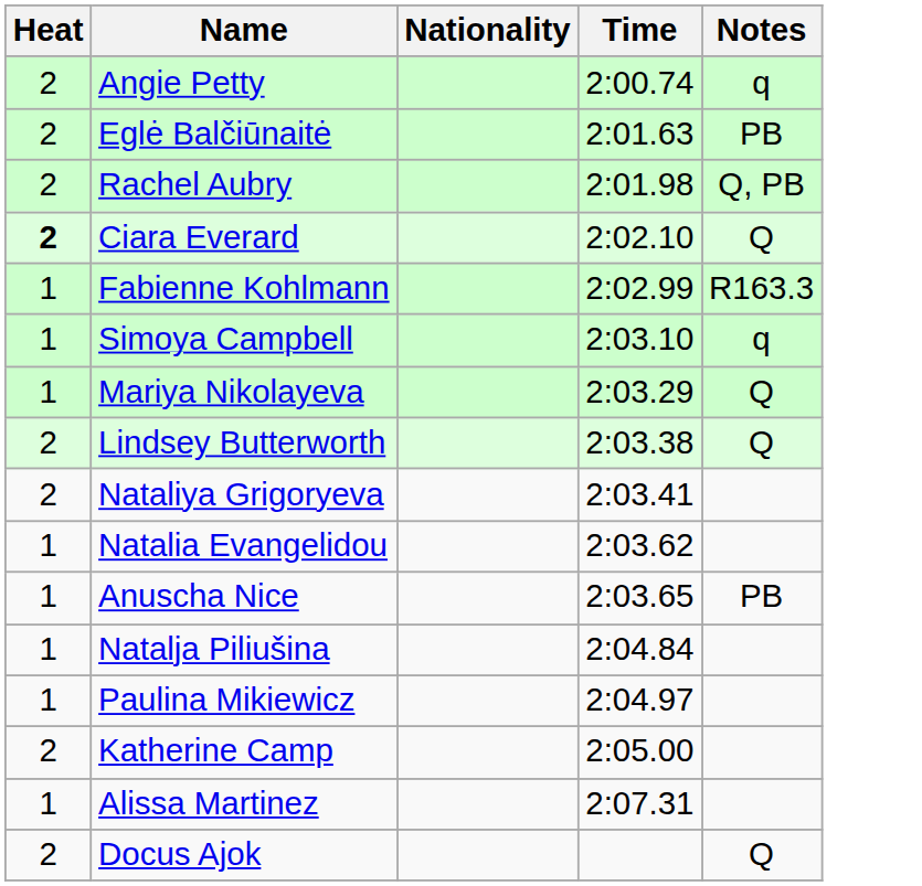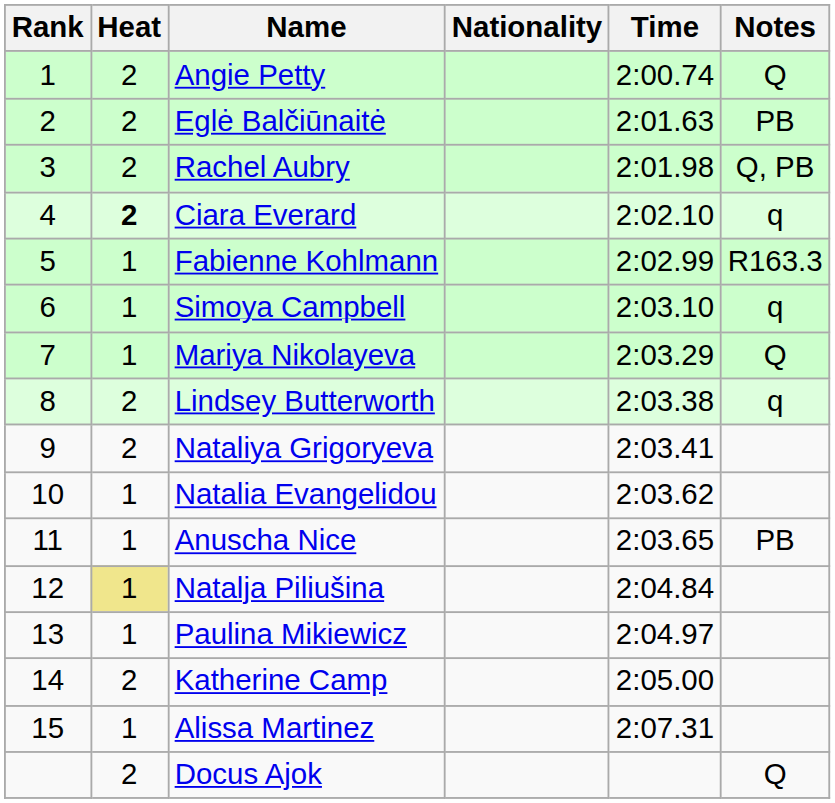+ column: Rank | 1 | 2 | 3 | 4 | 5 | 6 | 7 | 8 | 9 | 10 | 11 | 12 | 13 | 14 | 15
Angie Petty | Notes: q -> Q
Ciara Everard | Notes: Q -> q
Lindsey Butterworth | Notes: Q -> q
Natalja Piliušina | Heat: no background -> khaki background
